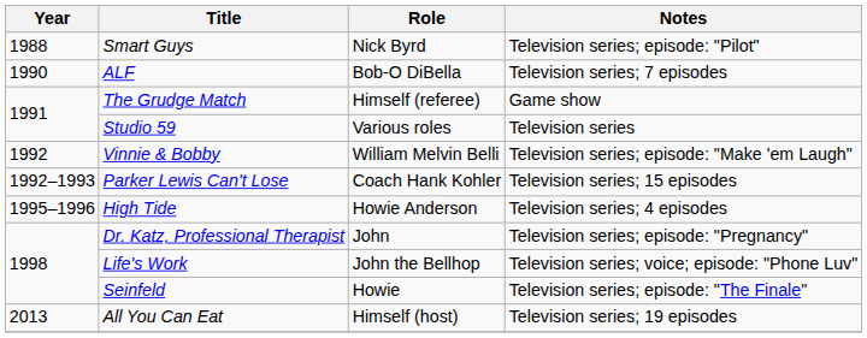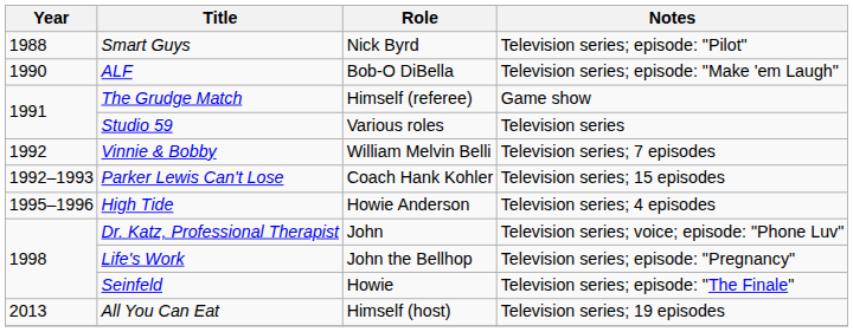ALF | Notes: Television series; 7 episodes -> Television series; episode: "Make 'em Laugh"
Vinnie & Bobby | Notes: Television series; episode: "Make 'em Laugh" -> Television series; 7 episodes
Dr. Katz, Professional Therapist | Notes: Television series; episode: "Pregnancy" -> Television series; voice; episode: "Phone Luv"
Life's Work | Notes: Television series; voice; episode: "Phone Luv" -> Television series; episode: "Pregnancy"
